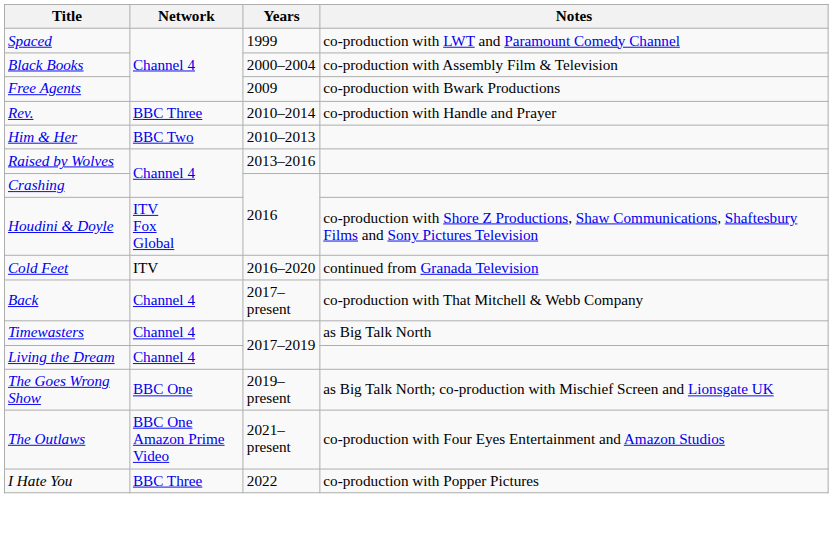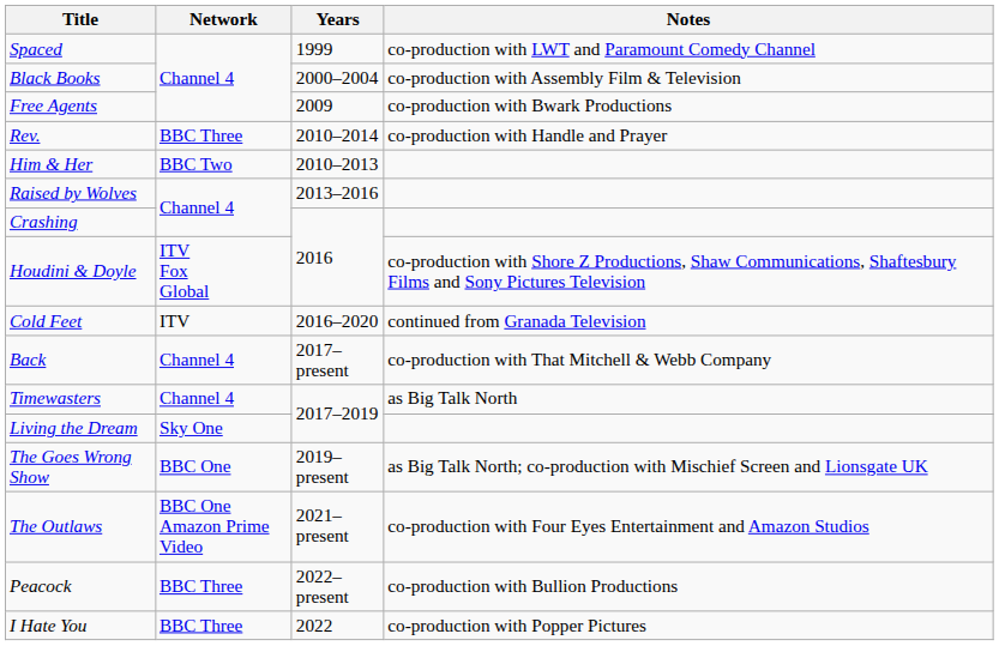Living the Dream | Network: Channel 4 -> Sky One
+ row: Peacock | BBC Three | 2022–present | co-production with Bullion Productions
